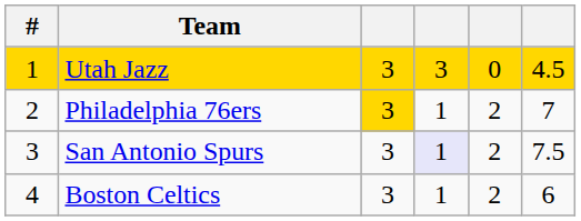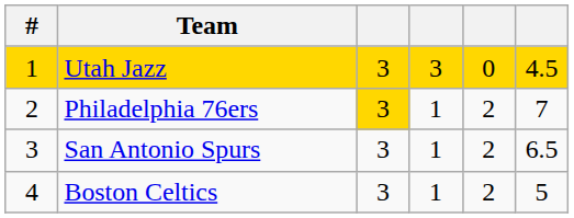San Antonio Spurs | column 4: lavender background -> no background
San Antonio Spurs | column 6: 7.5 -> 6.5
Boston Celtics | column 6: 6 -> 5
